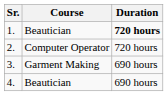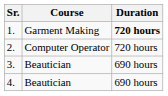1. | Course: Beautician -> Garment Making
3. | Course: Garment Making -> Beautician
